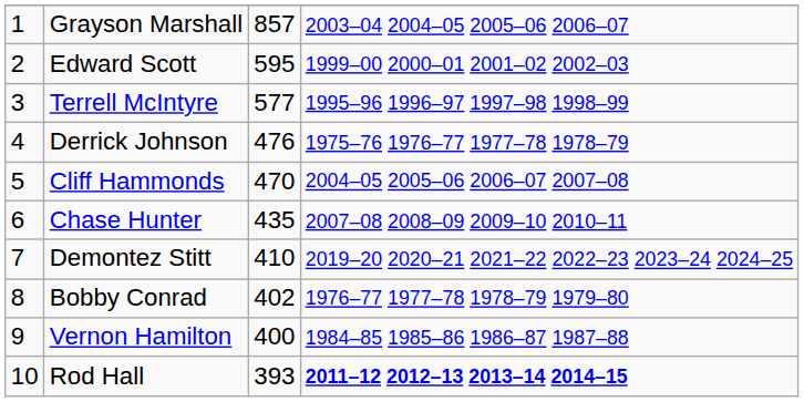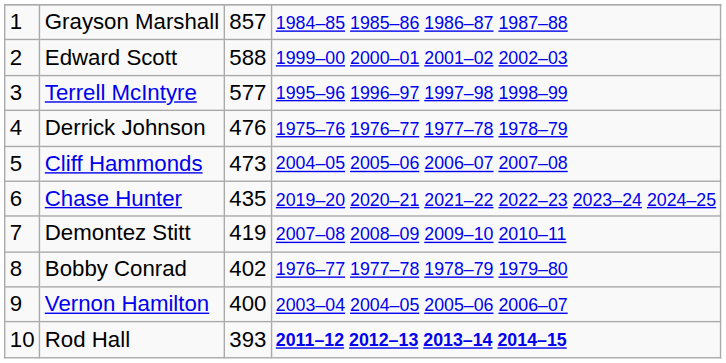Grayson Marshall | column 4: 2003–04 2004–05 2005–06 2006–07 -> 1984–85 1985–86 1986–87 1987–88
Edward Scott | column 3: 595 -> 588
Cliff Hammonds | column 3: 470 -> 473
Chase Hunter | column 4: 2007–08 2008–09 2009–10 2010–11 -> 2019–20 2020–21 2021–22 2022–23 2023–24 2024–25
Demontez Stitt | column 3: 410 -> 419
Demontez Stitt | column 4: 2019–20 2020–21 2021–22 2022–23 2023–24 2024–25 -> 2007–08 2008–09 2009–10 2010–11
Vernon Hamilton | column 4: 1984–85 1985–86 1986–87 1987–88 -> 2003–04 2004–05 2005–06 2006–07
